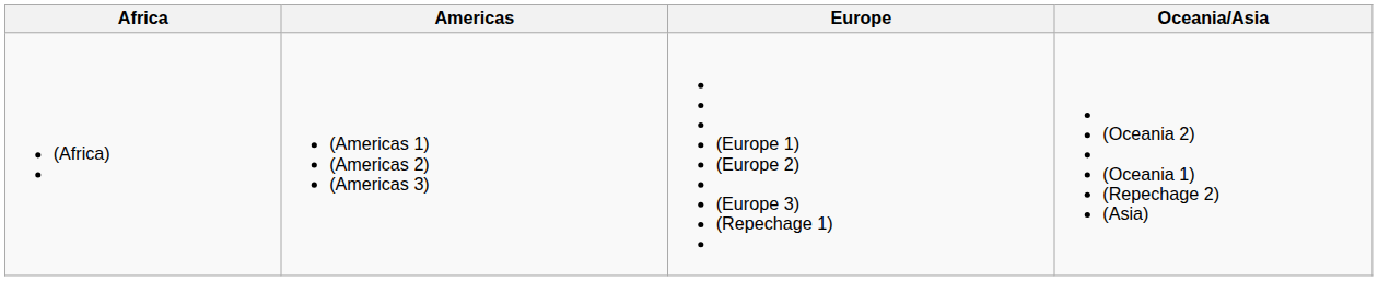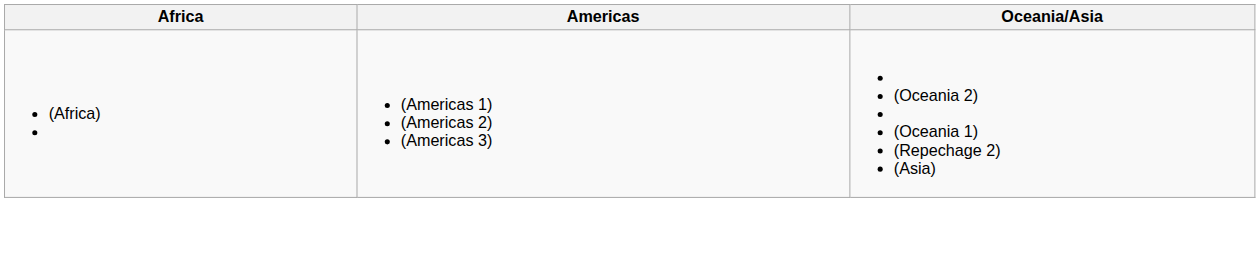- column: Europe | (Europe 1) (Europe 2) (Europe 3) (Repechage 1)
